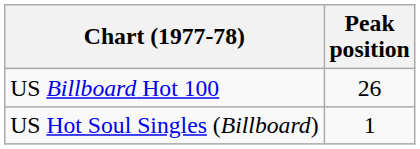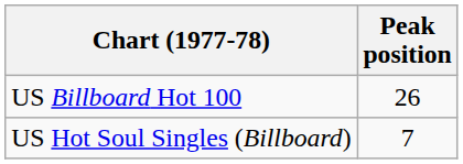US Hot Soul Singles (Billboard) | Peak position: 1 -> 7
